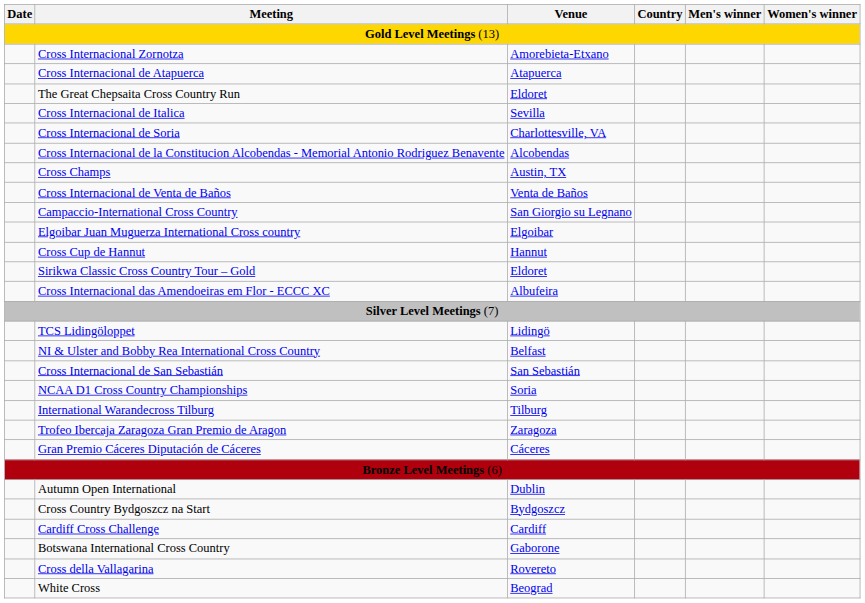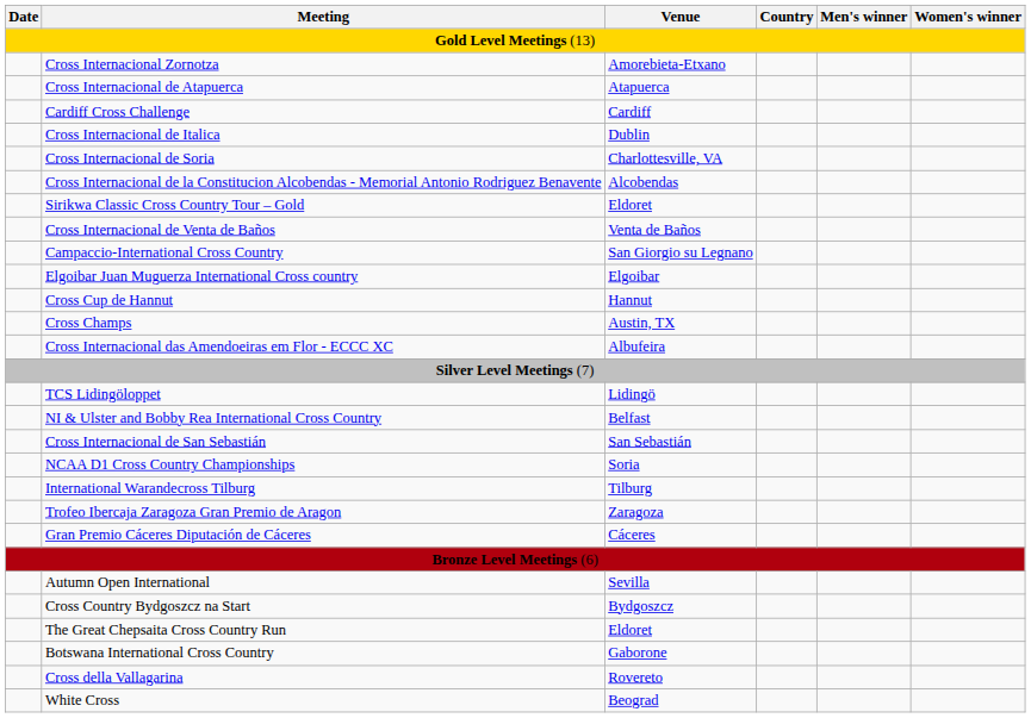rows swapped: Cardiff Cross Challenge <-> The Great Chepsaita Cross Country Run
Cross Internacional de Italica | Venue: Sevilla -> Dublin
rows swapped: Cross Champs <-> Sirikwa Classic Cross Country Tour – Gold
Autumn Open International | Venue: Dublin -> Sevilla
